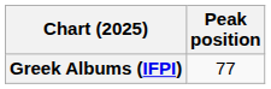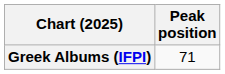Greek Albums (IFPI) | Peak position: 77 -> 71
